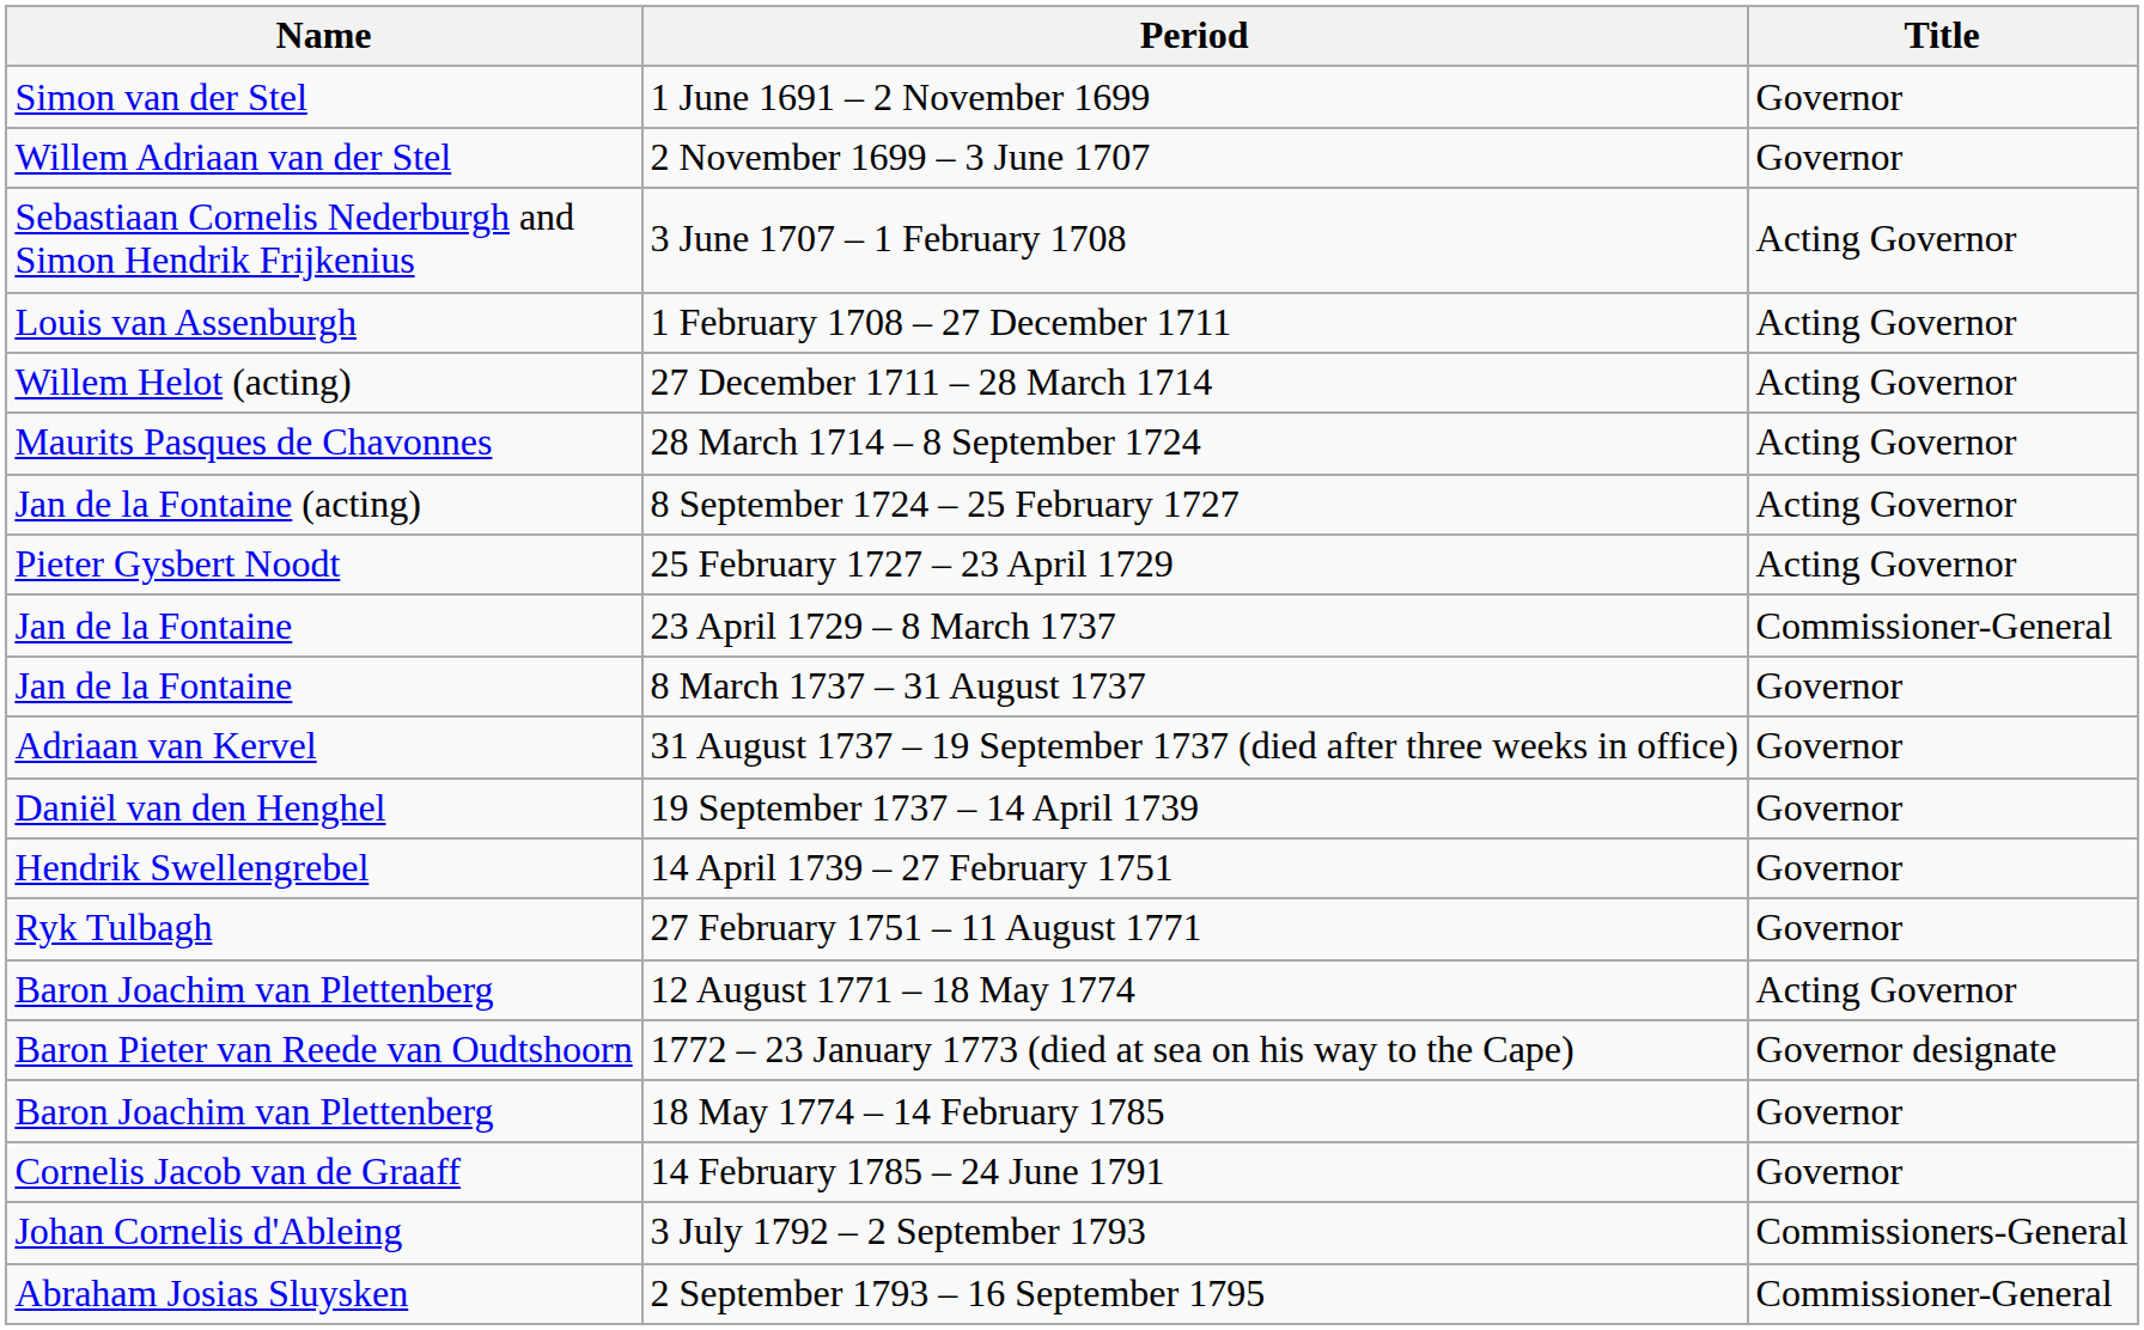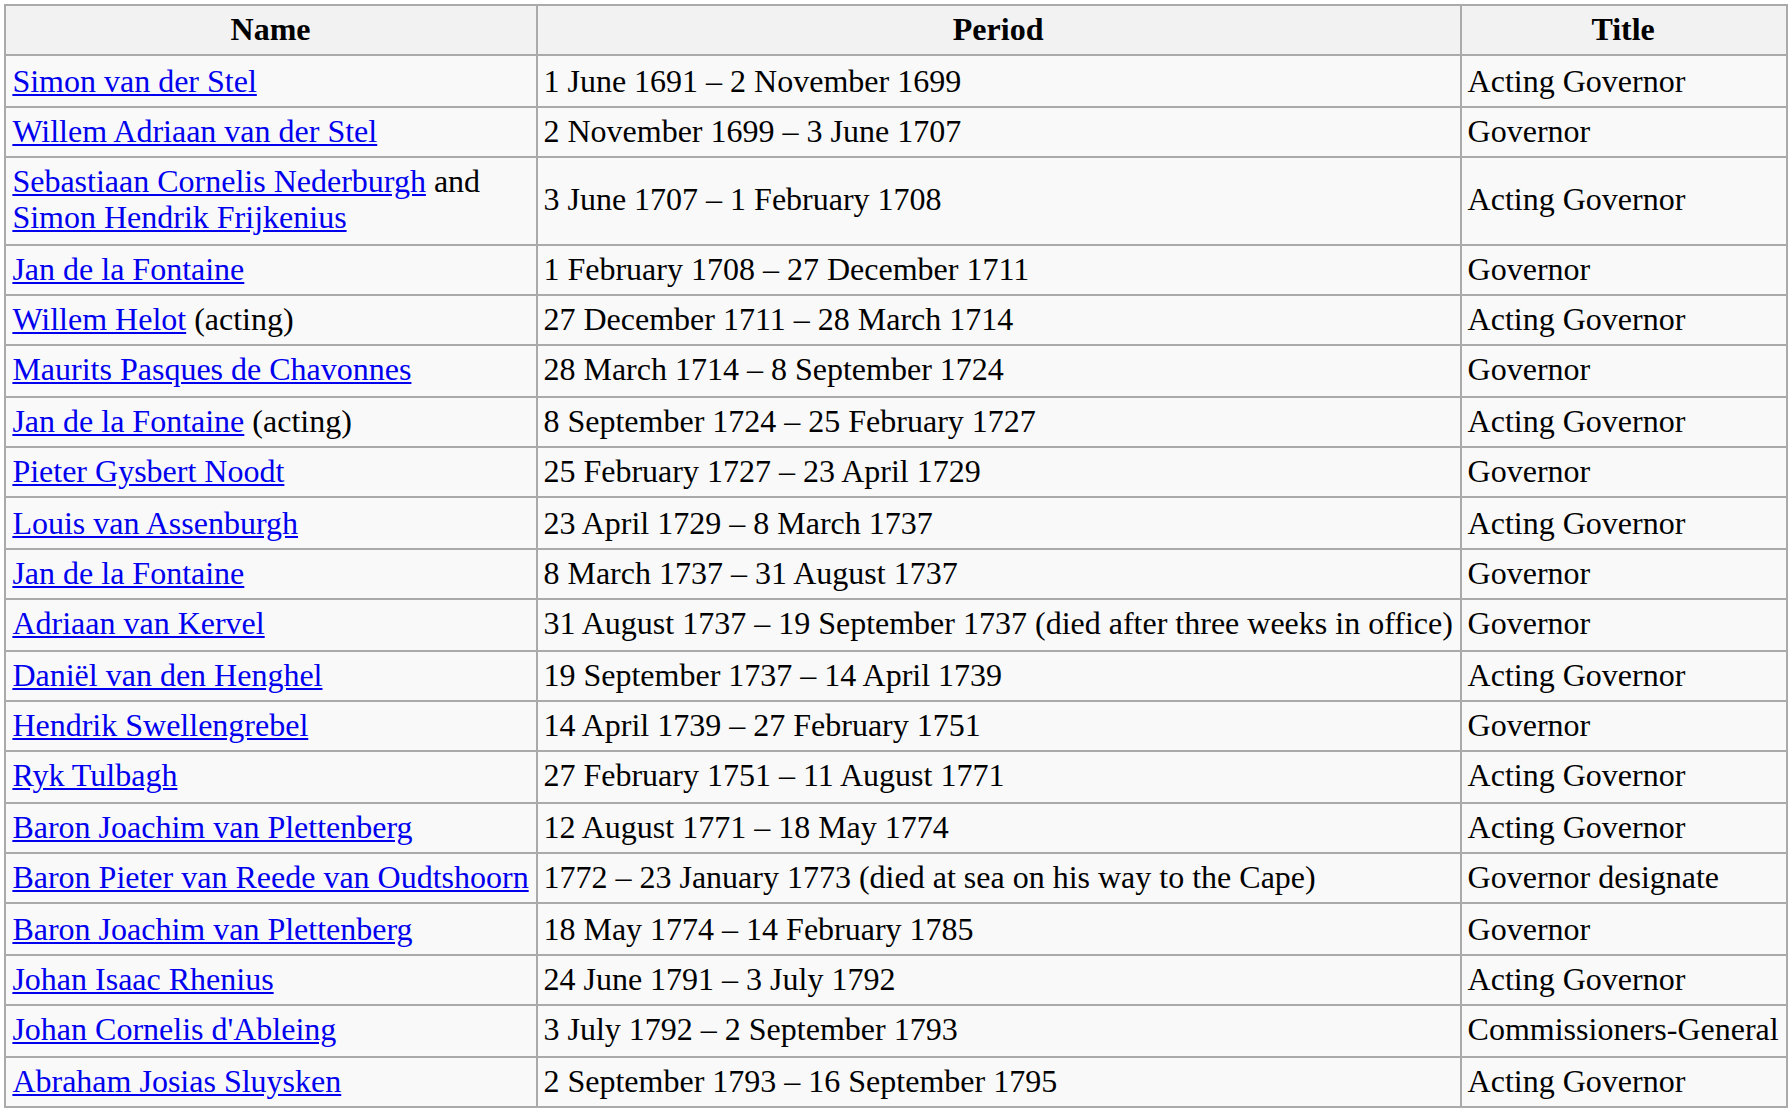1 June 1691 – 2 November 1699 | Title: Governor -> Acting Governor
1 February 1708 – 27 December 1711 | Name: Louis van Assenburgh -> Jan de la Fontaine
1 February 1708 – 27 December 1711 | Title: Acting Governor -> Governor
28 March 1714 – 8 September 1724 | Title: Acting Governor -> Governor
25 February 1727 – 23 April 1729 | Title: Acting Governor -> Governor
23 April 1729 – 8 March 1737 | Name: Jan de la Fontaine -> Louis van Assenburgh
23 April 1729 – 8 March 1737 | Title: Commissioner-General -> Acting Governor
19 September 1737 – 14 April 1739 | Title: Governor -> Acting Governor
27 February 1751 – 11 August 1771 | Title: Governor -> Acting Governor
- row: Cornelis Jacob van de Graaff | 14 February 1785 – 24 June 1791 | Governor
+ row: Johan Isaac Rhenius | 24 June 1791 – 3 July 1792 | Acting Governor
2 September 1793 – 16 September 1795 | Title: Commissioner-General -> Acting Governor
